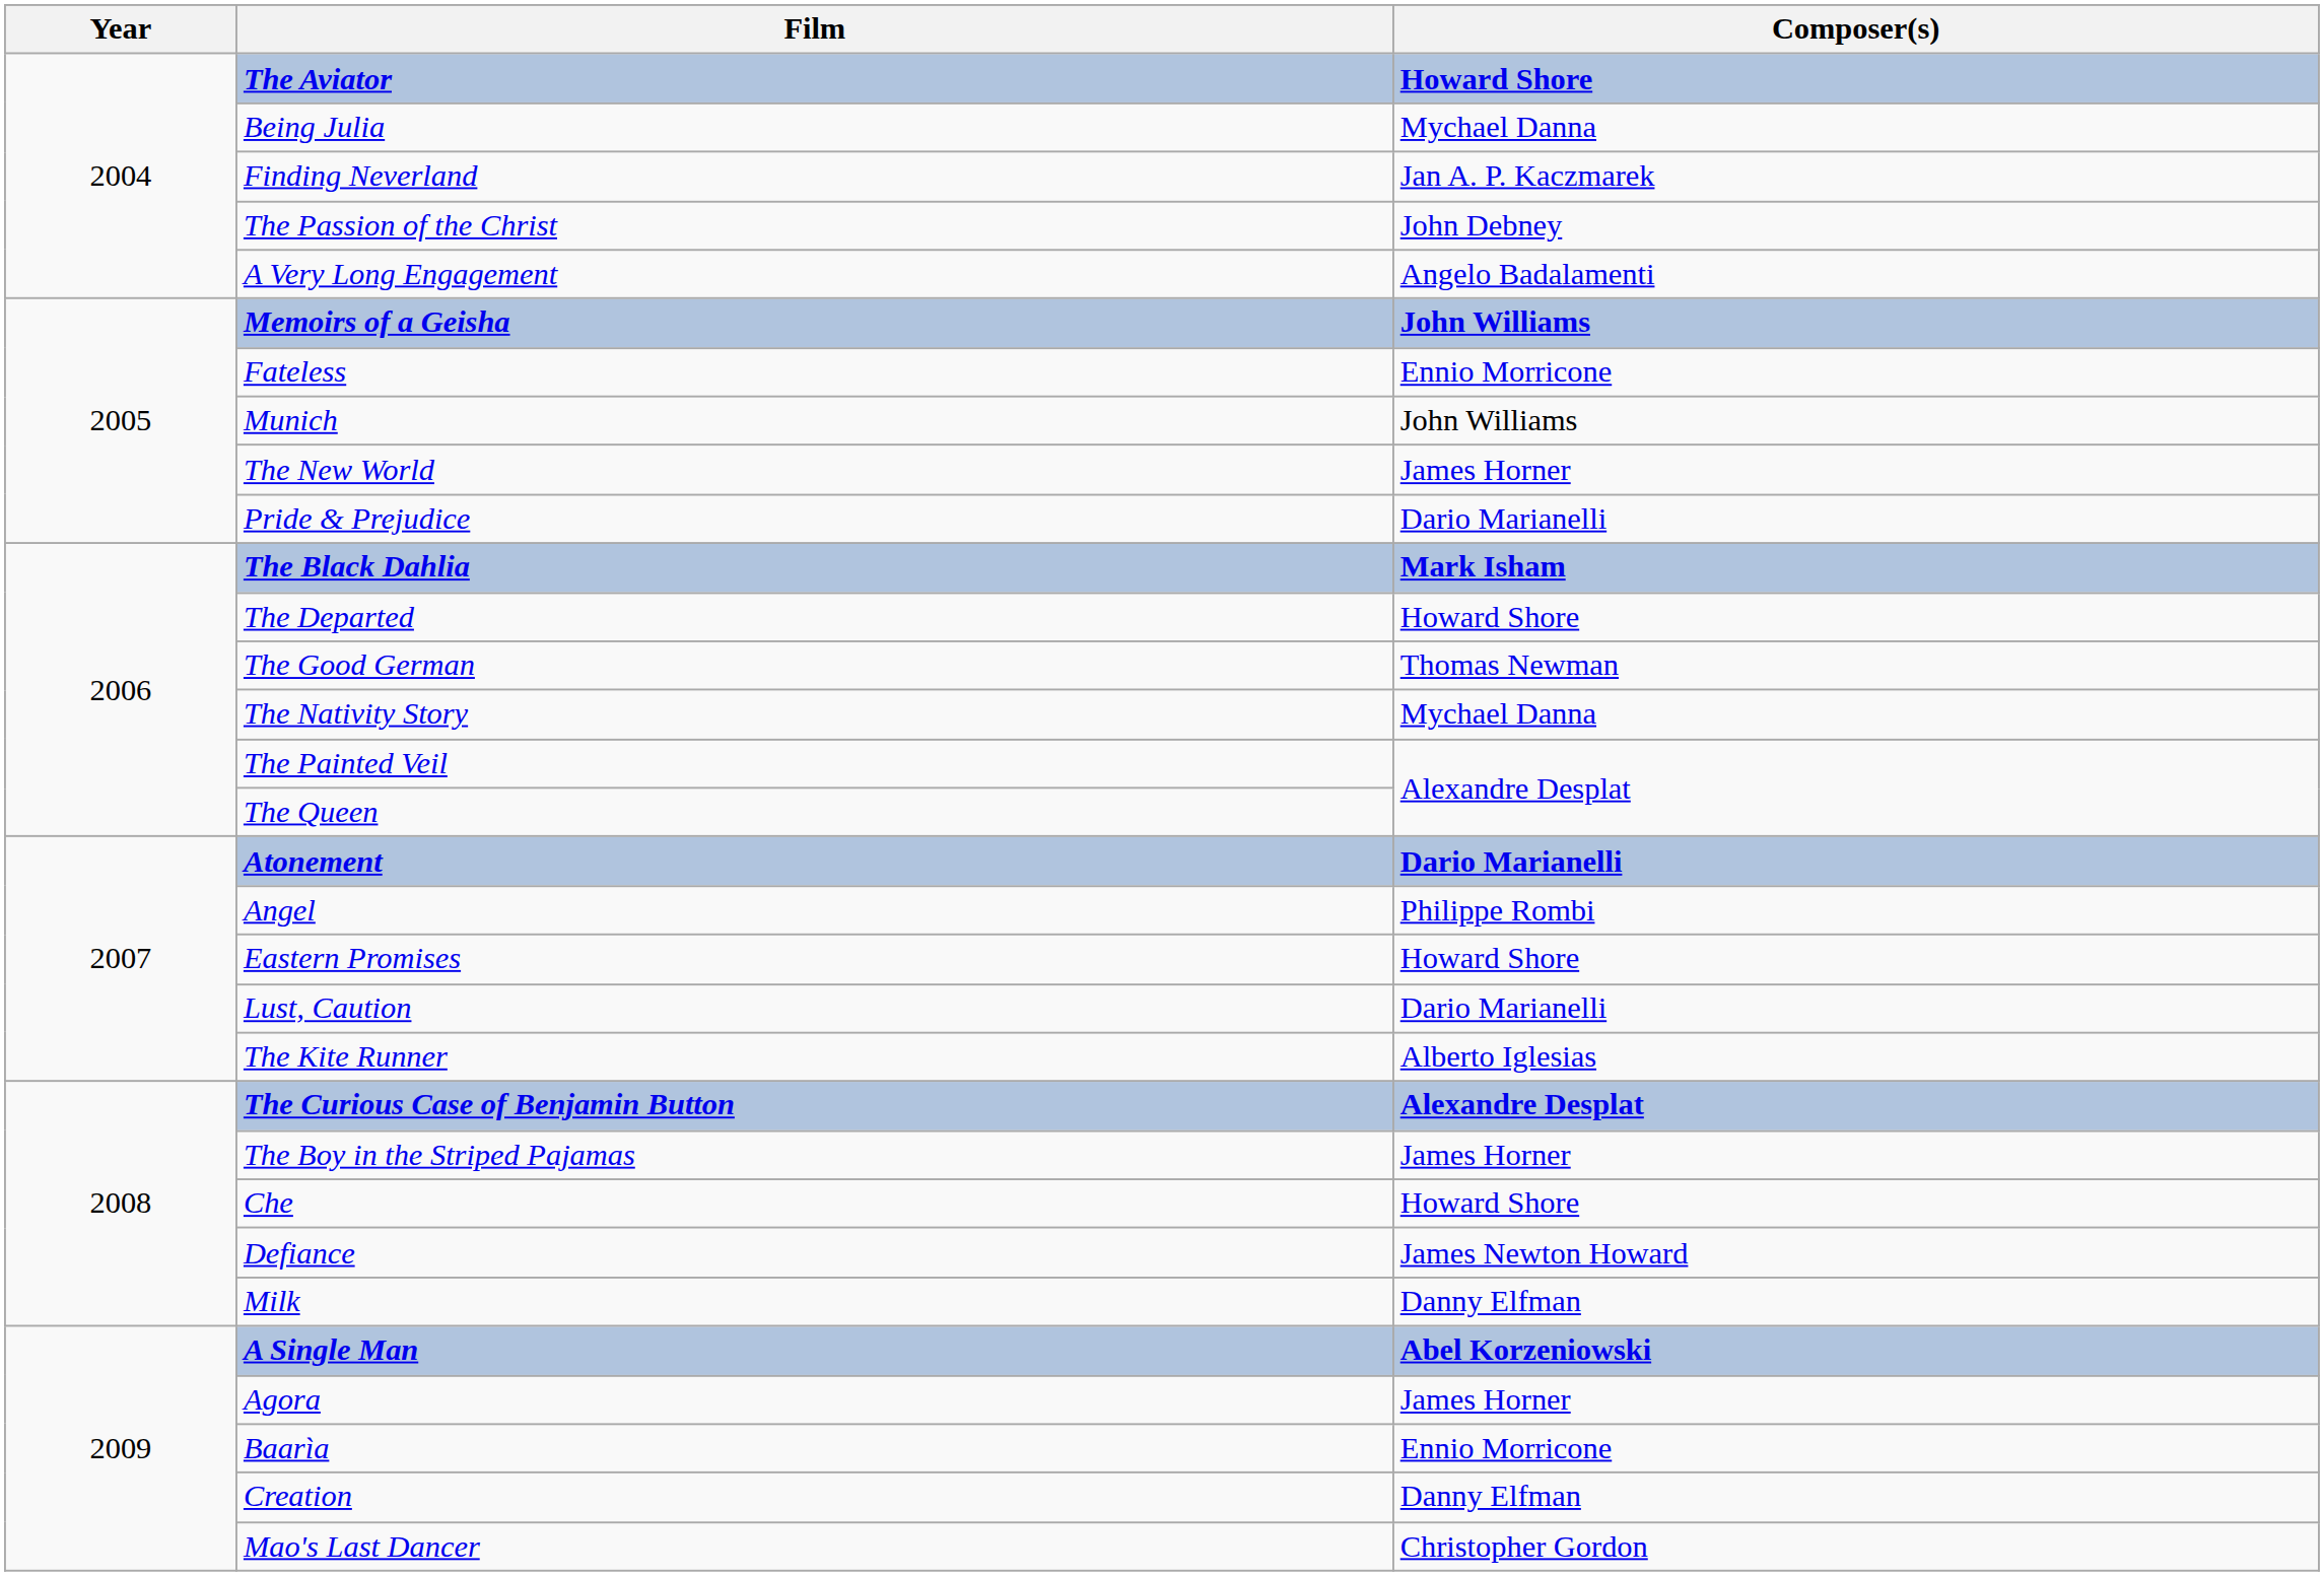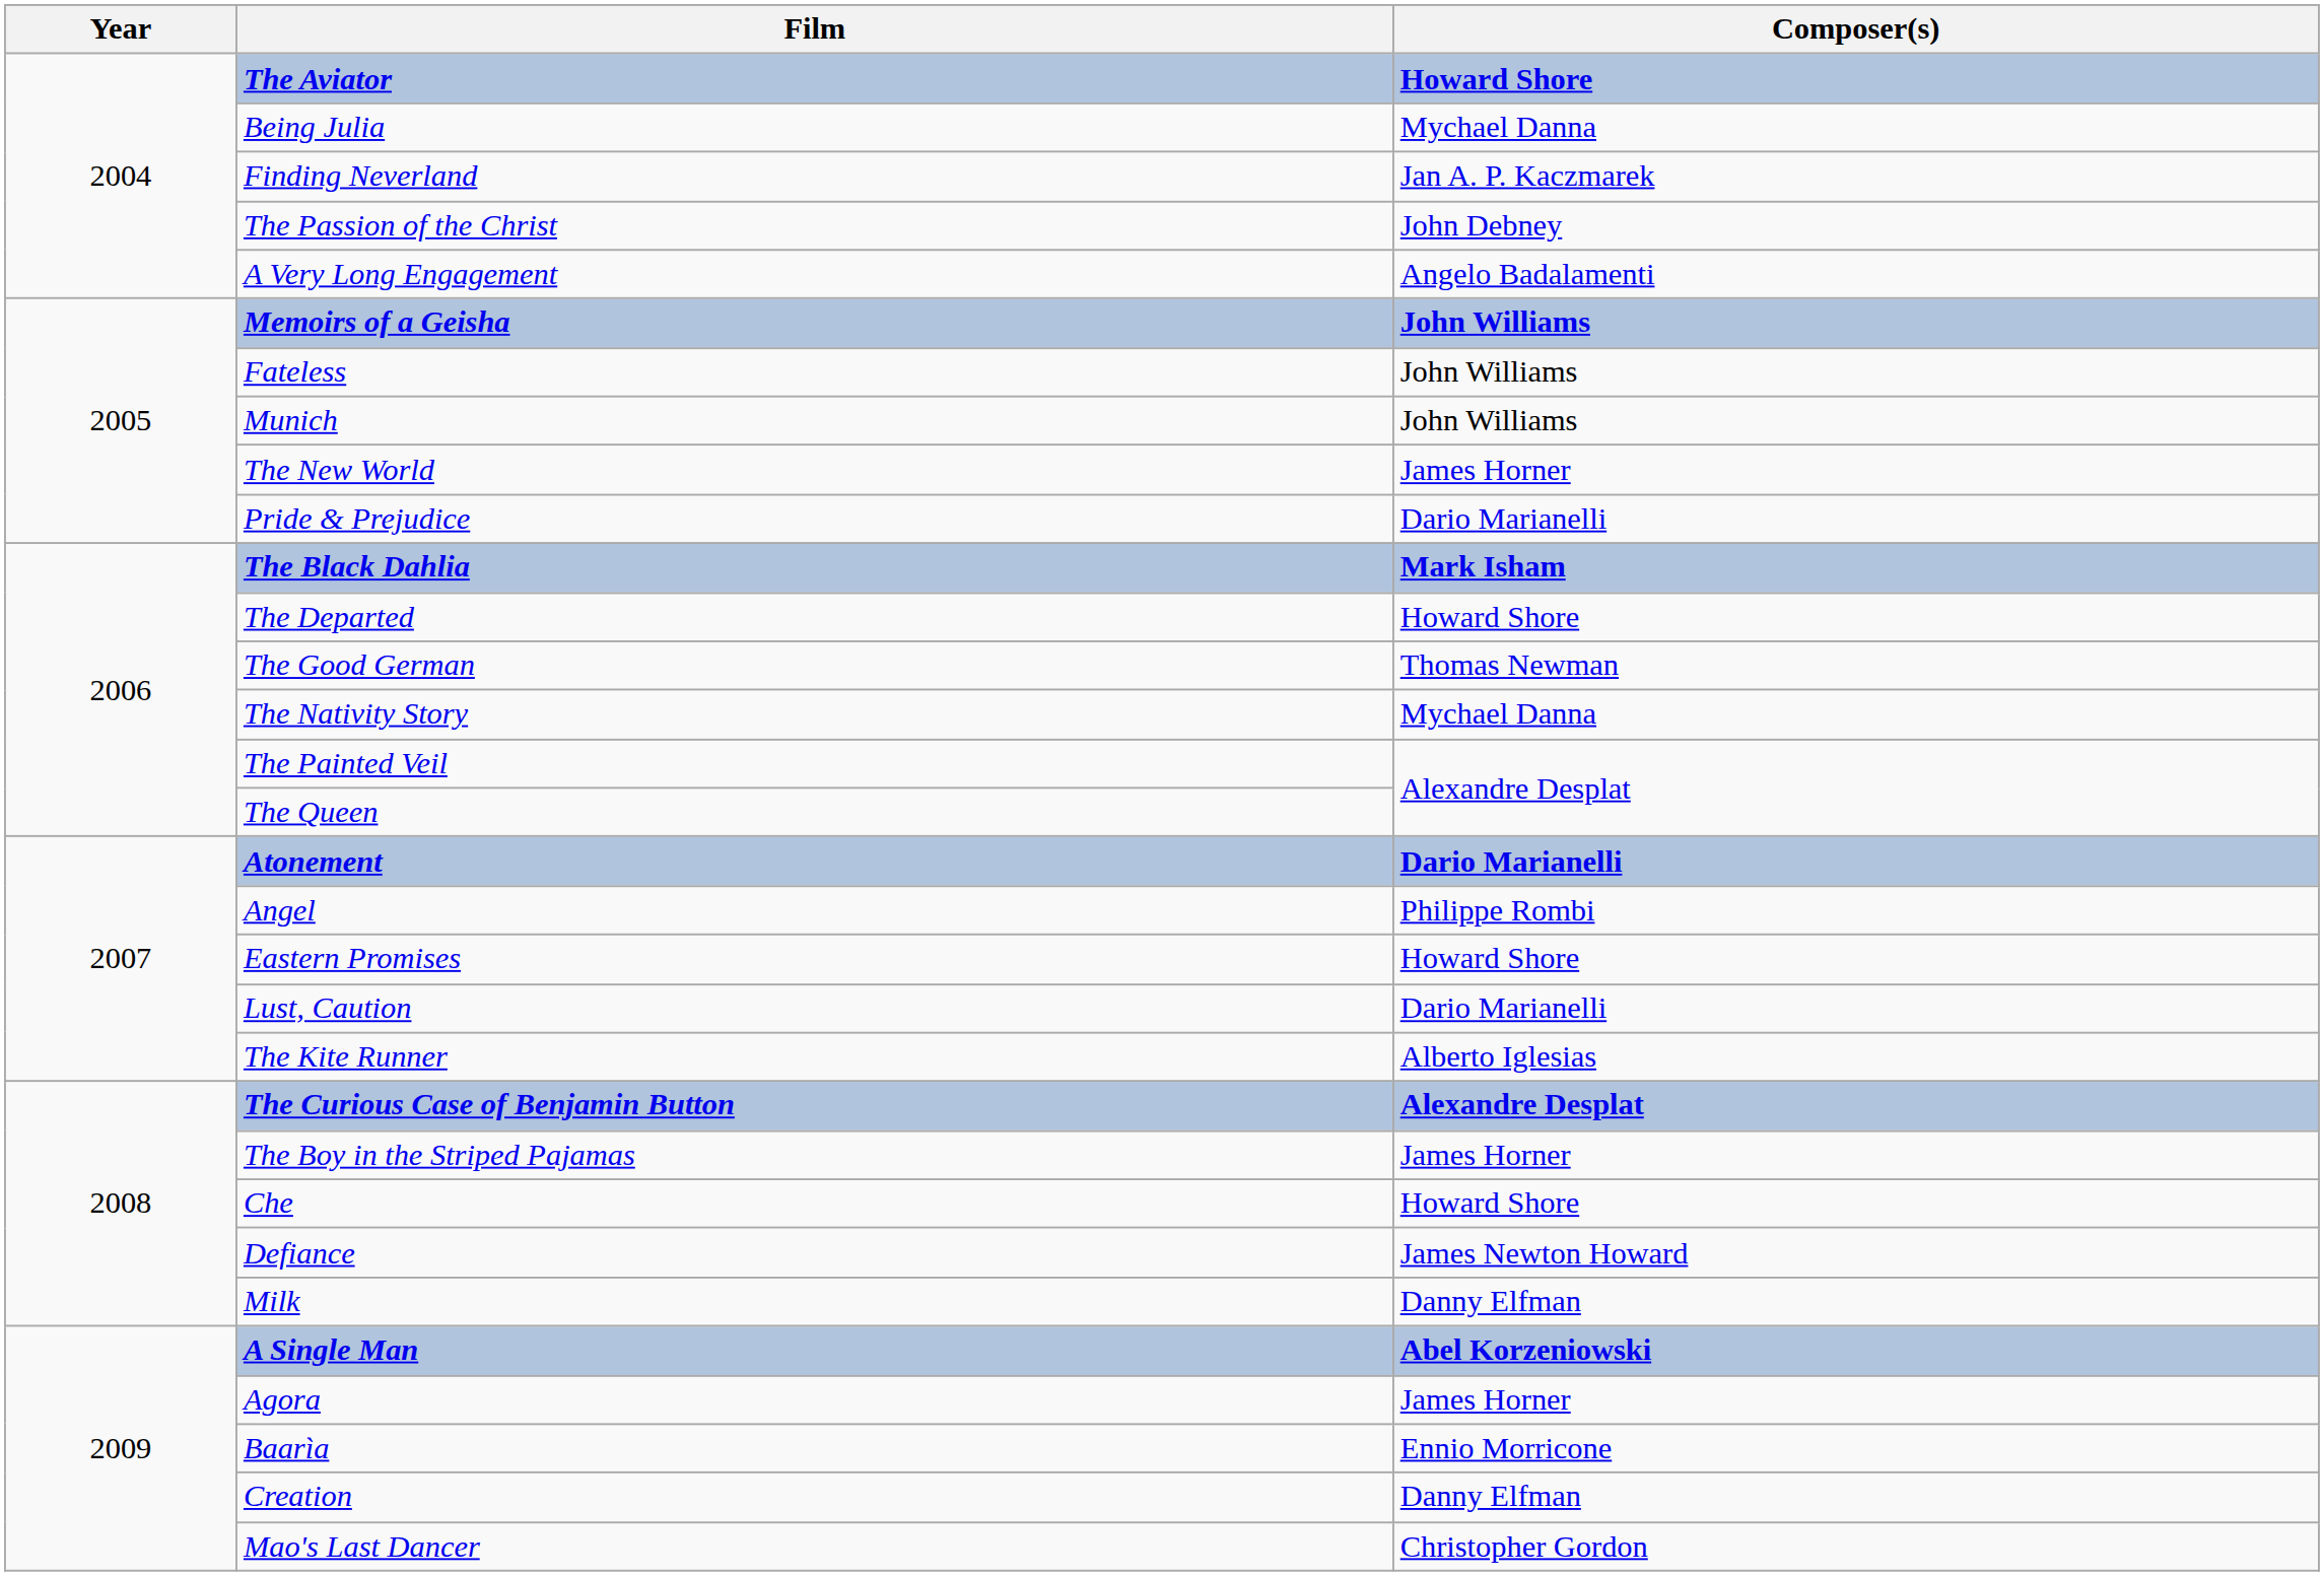Fateless | Composer(s): Ennio Morricone -> John Williams
